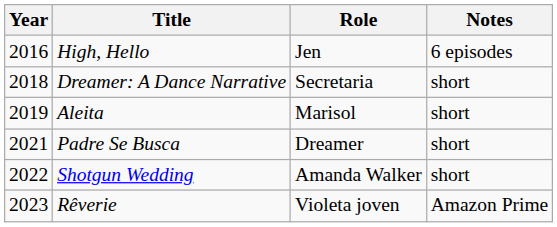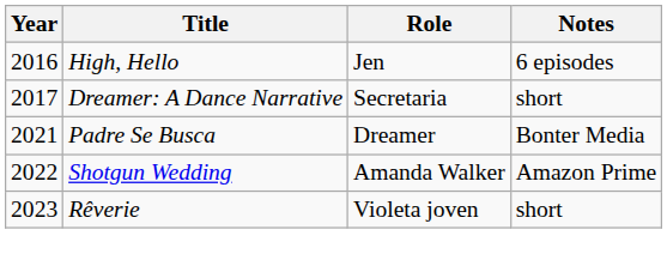Dreamer: A Dance Narrative | Year: 2018 -> 2017
- row: 2019 | Aleita | Marisol | short
Padre Se Busca | Notes: short -> Bonter Media
Shotgun Wedding | Notes: short -> Amazon Prime
Rêverie | Notes: Amazon Prime -> short
